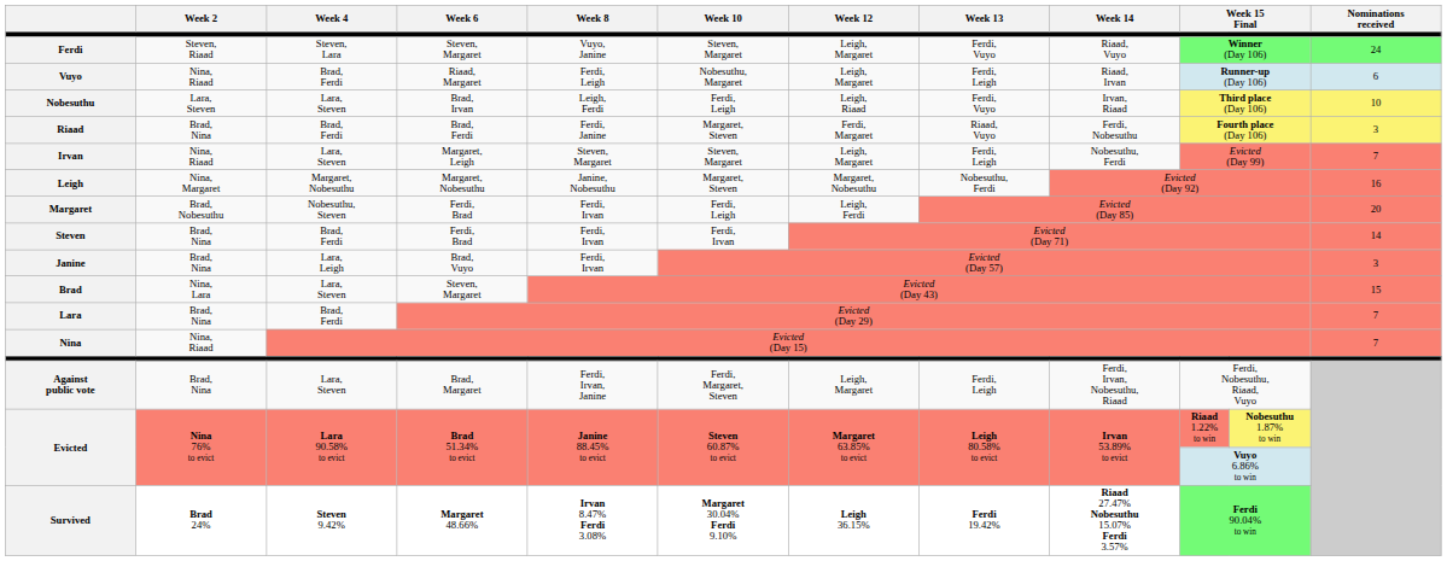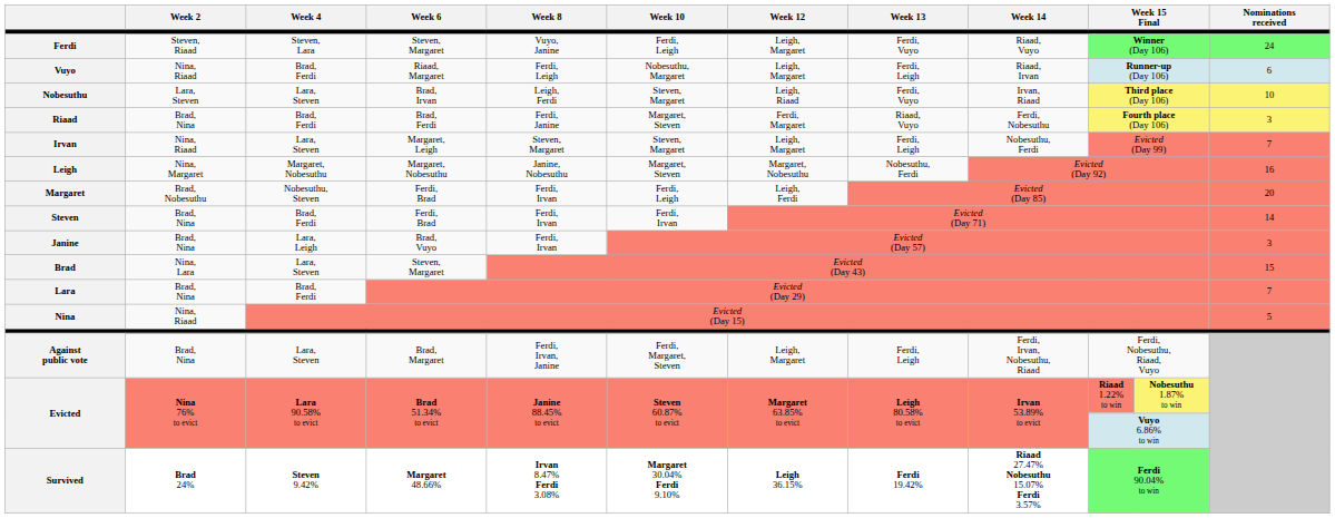Ferdi | Week 10: Steven, Margaret -> Ferdi, Leigh
Nobesuthu | Week 10: Ferdi, Leigh -> Steven, Margaret
Nina | Nominations received: 7 -> 5
